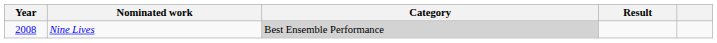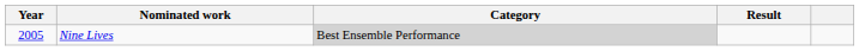Nine Lives | Year: 2008 -> 2005
